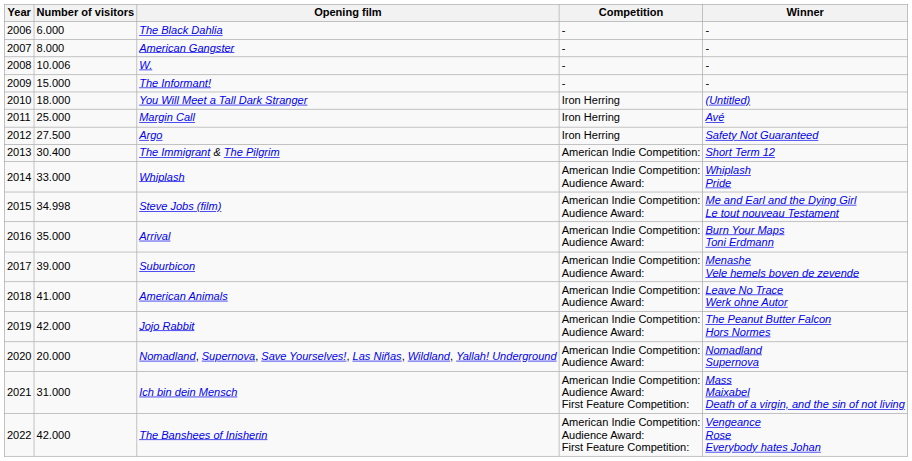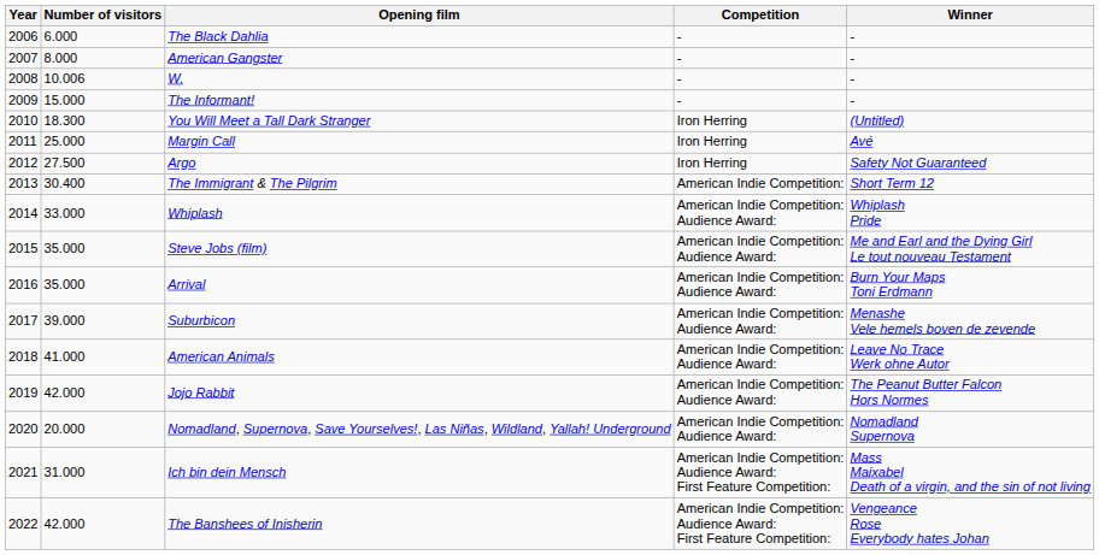You Will Meet a Tall Dark Stranger | Number of visitors: 18.000 -> 18.300
Steve Jobs (film) | Number of visitors: 34.998 -> 35.000
